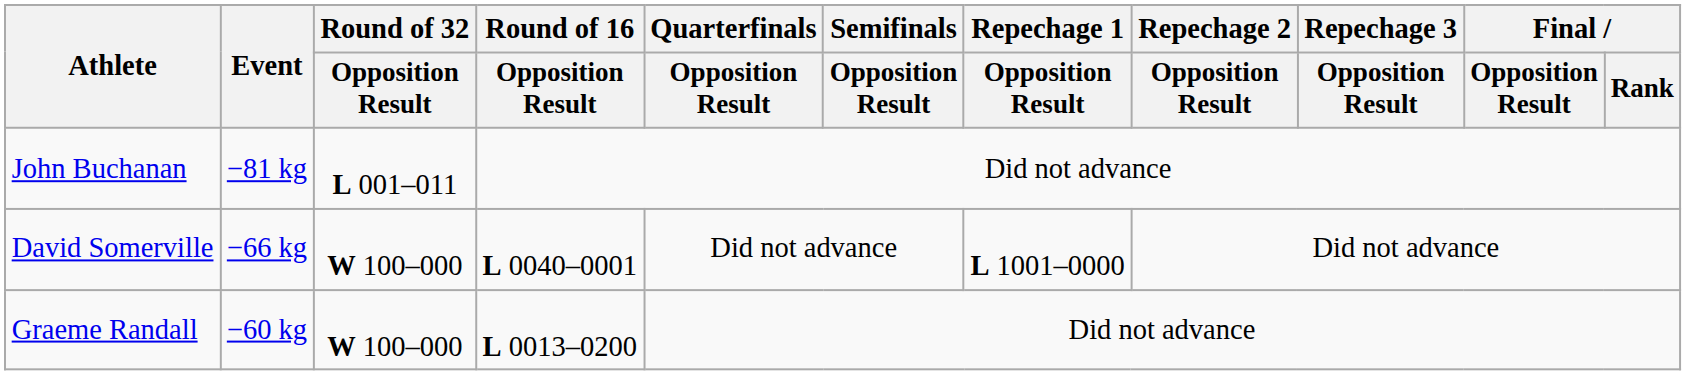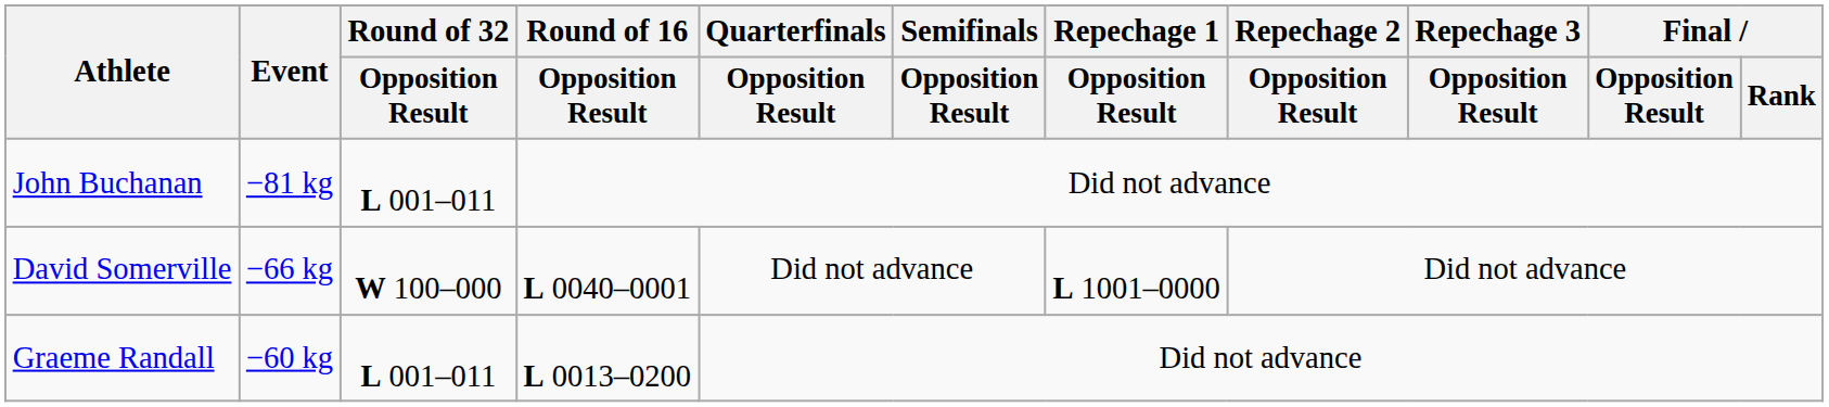Graeme Randall | Round of 32 / Opposition Result: W 100–000 -> L 001–011
